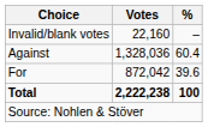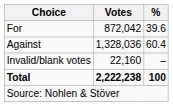rows swapped: For <-> Invalid/blank votes
